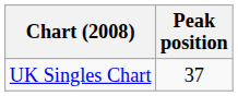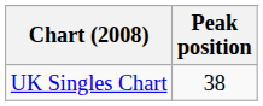UK Singles Chart | Peak position: 37 -> 38
